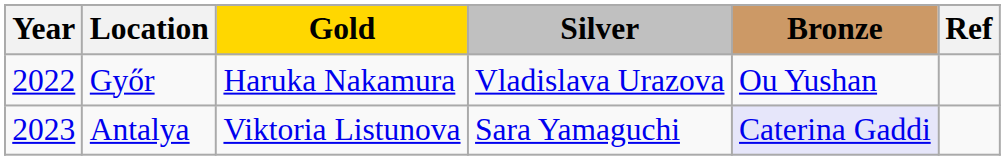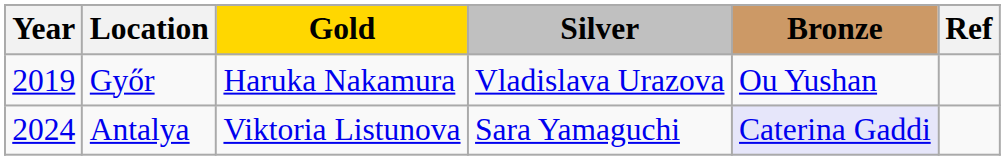Győr | Year: 2022 -> 2019
Antalya | Year: 2023 -> 2024
